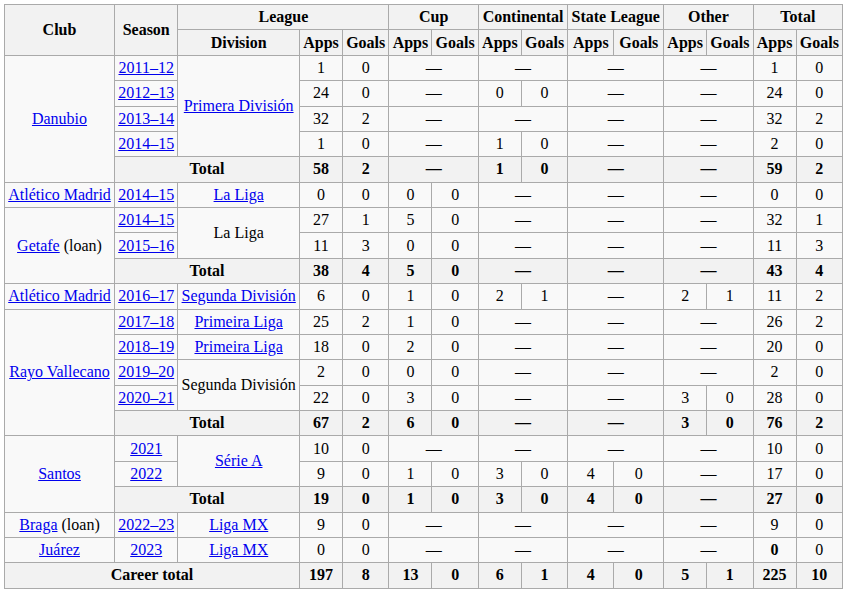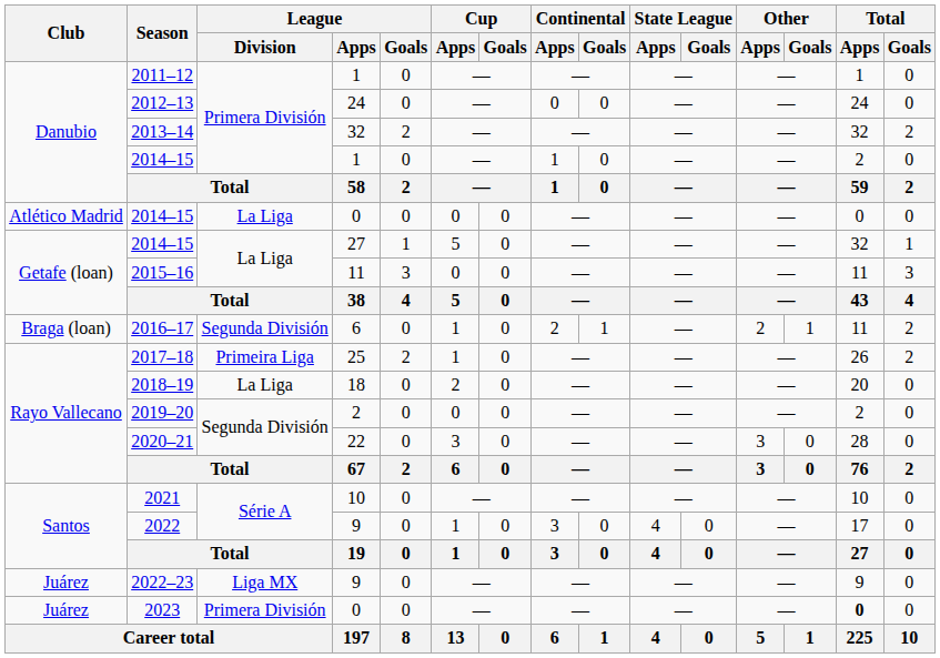2016–17 | Club: Atlético Madrid -> Braga (loan)
2018–19 | League / Division: Primeira Liga -> La Liga
2022–23 | Club: Braga (loan) -> Juárez
2023 | League / Division: Liga MX -> Primera División
